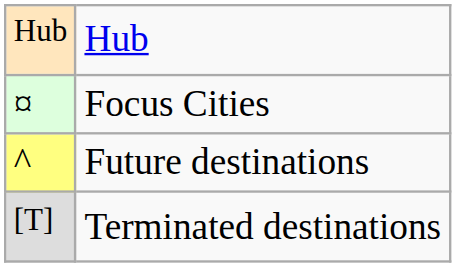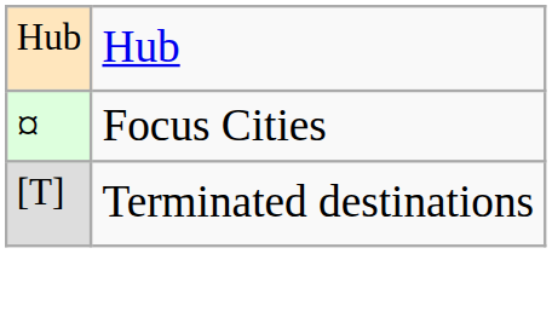- row: ^ | Future destinations
